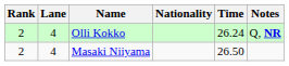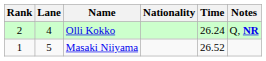Masaki Niiyama | Rank: 2 -> 1
Masaki Niiyama | Lane: 4 -> 5
Masaki Niiyama | Time: 26.50 -> 26.52
